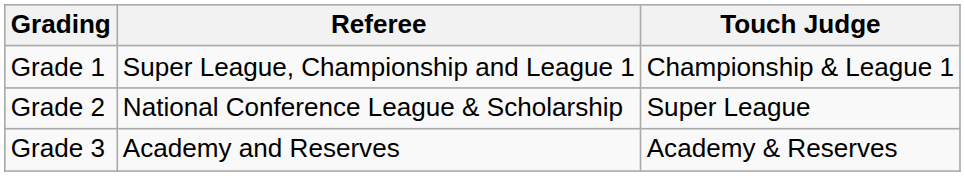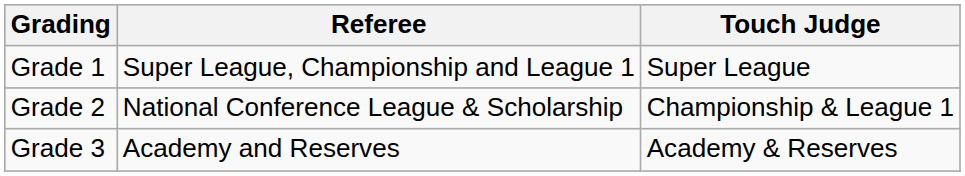Grade 1 | Touch Judge: Championship & League 1 -> Super League
Grade 2 | Touch Judge: Super League -> Championship & League 1
